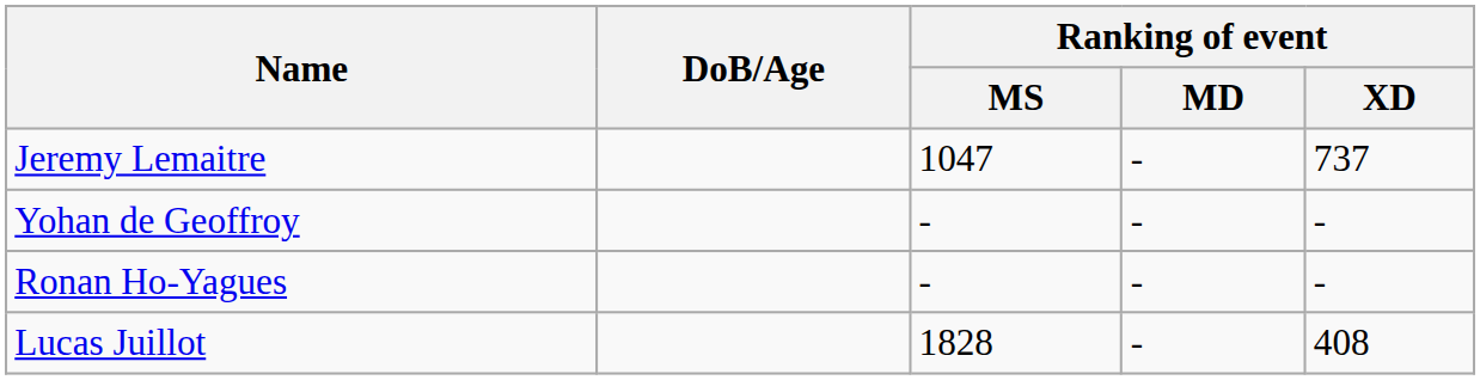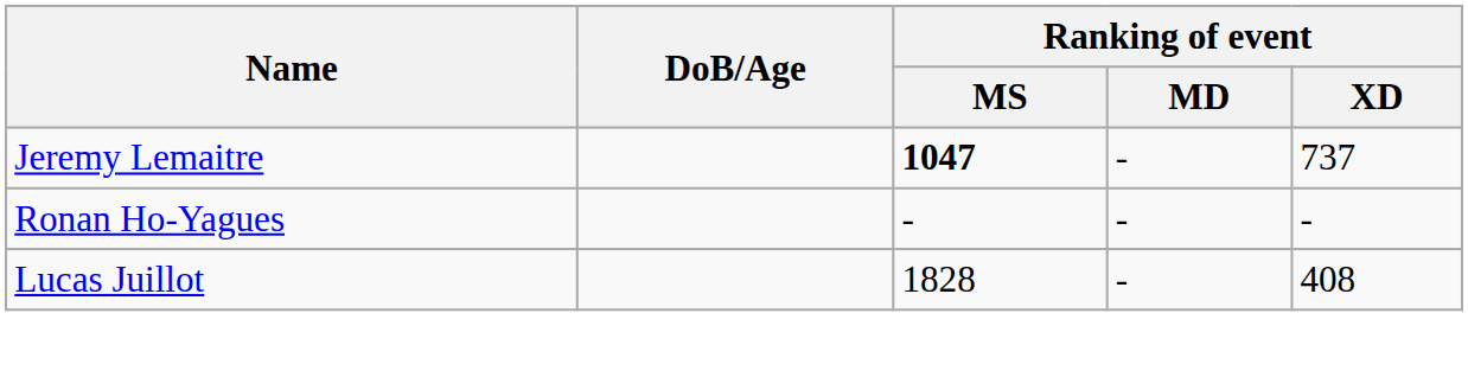Jeremy Lemaitre | Ranking of event / MS: normal -> bold
- row: Yohan de Geoffroy | - | - | -
